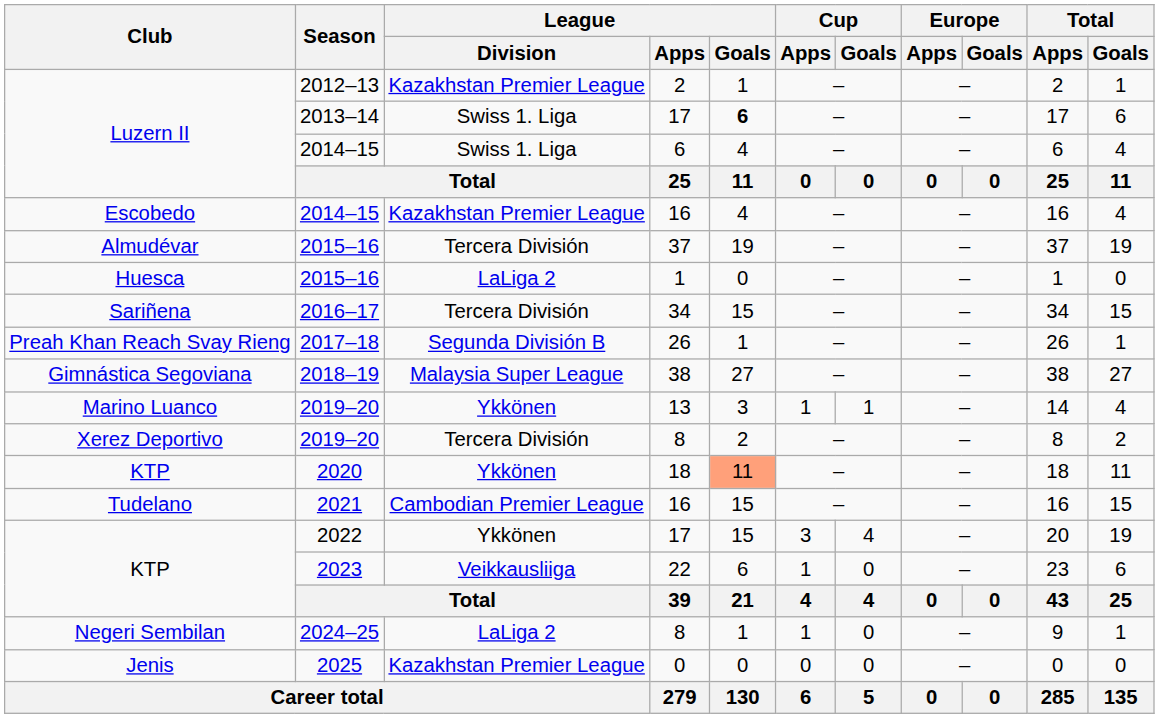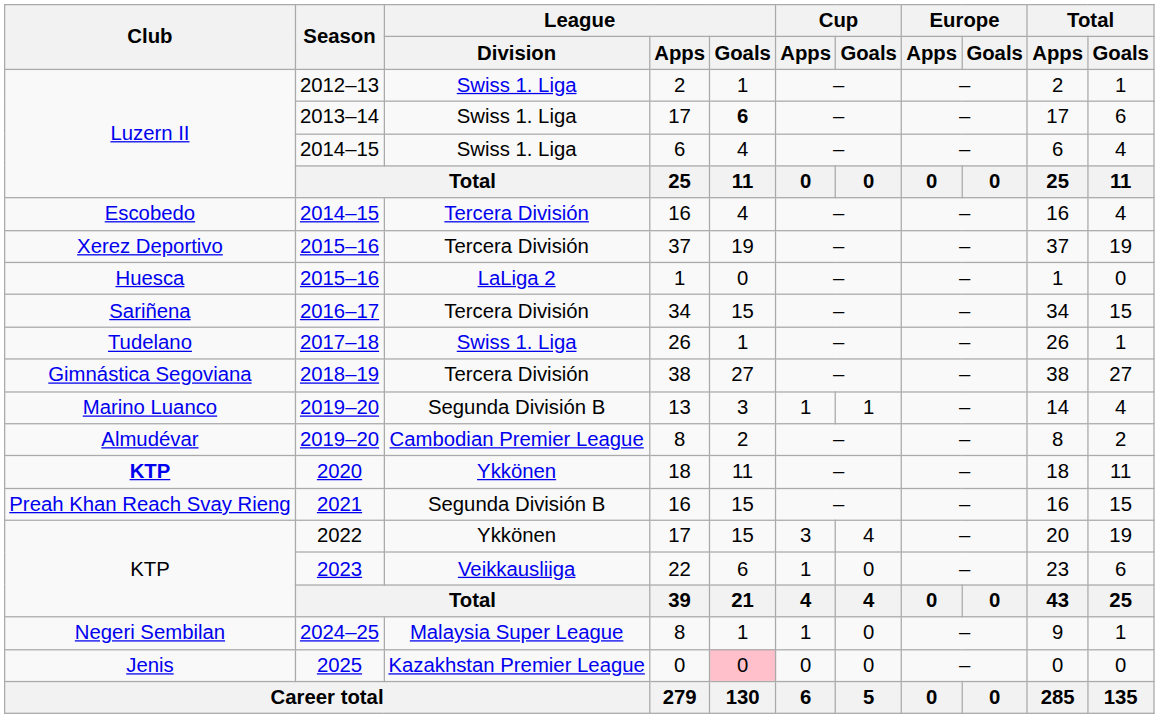2012–13 | League / Division: Kazakhstan Premier League -> Swiss 1. Liga
2014–15 / 16 | League / Division: Kazakhstan Premier League -> Tercera División
2015–16 / 37 | Club: Almudévar -> Xerez Deportivo
2017–18 | Club: Preah Khan Reach Svay Rieng -> Tudelano
2017–18 | League / Division: Segunda División B -> Swiss 1. Liga
2018–19 | League / Division: Malaysia Super League -> Tercera División
2019–20 / 13 | League / Division: Ykkönen -> Segunda División B
2019–20 / 8 | Club: Xerez Deportivo -> Almudévar
2019–20 / 8 | League / Division: Tercera División -> Cambodian Premier League
2020 | Club: normal -> bold
2020 | League / Goals: lightsalmon background -> no background
2021 | Club: Tudelano -> Preah Khan Reach Svay Rieng
2021 | League / Division: Cambodian Premier League -> Segunda División B
2024–25 | League / Division: LaLiga 2 -> Malaysia Super League
2025 | League / Goals: no background -> pink background
